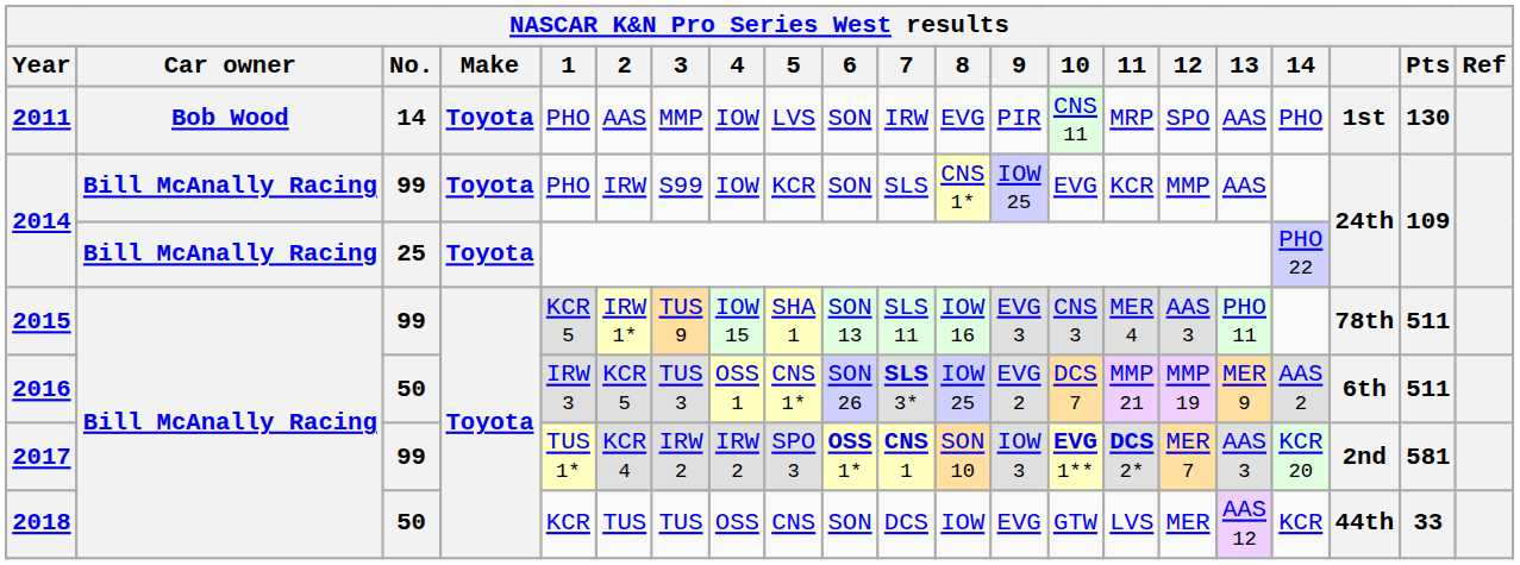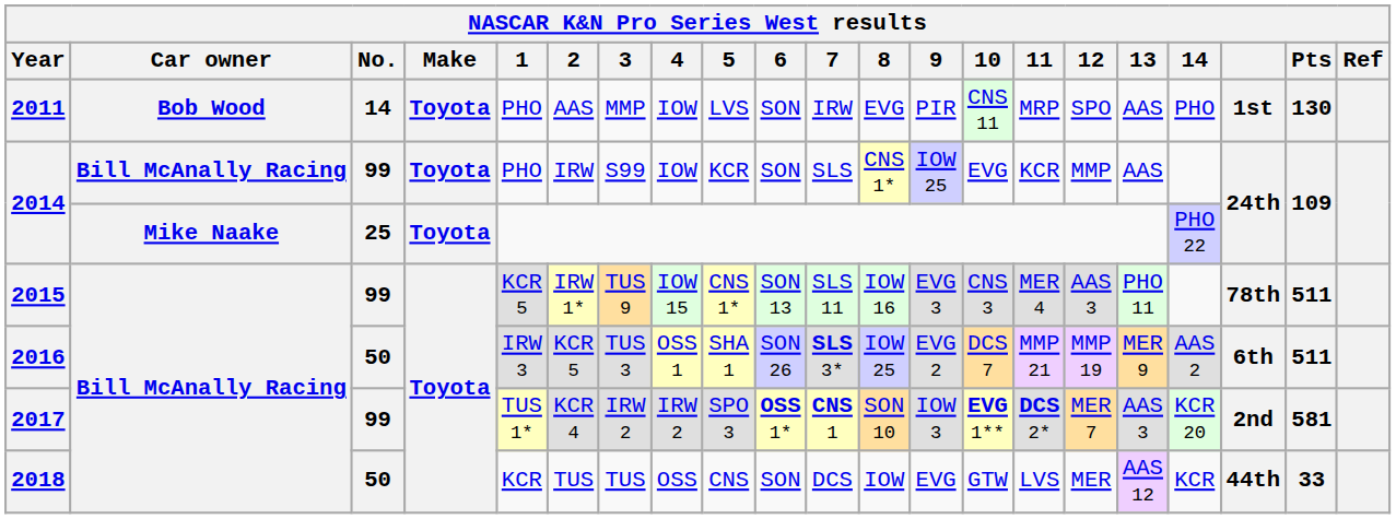2014 / 25 | Car owner: Bill McAnally Racing -> Mike Naake
2015 | 5: SHA 1 -> CNS 1*
2016 | 5: CNS 1* -> SHA 1
